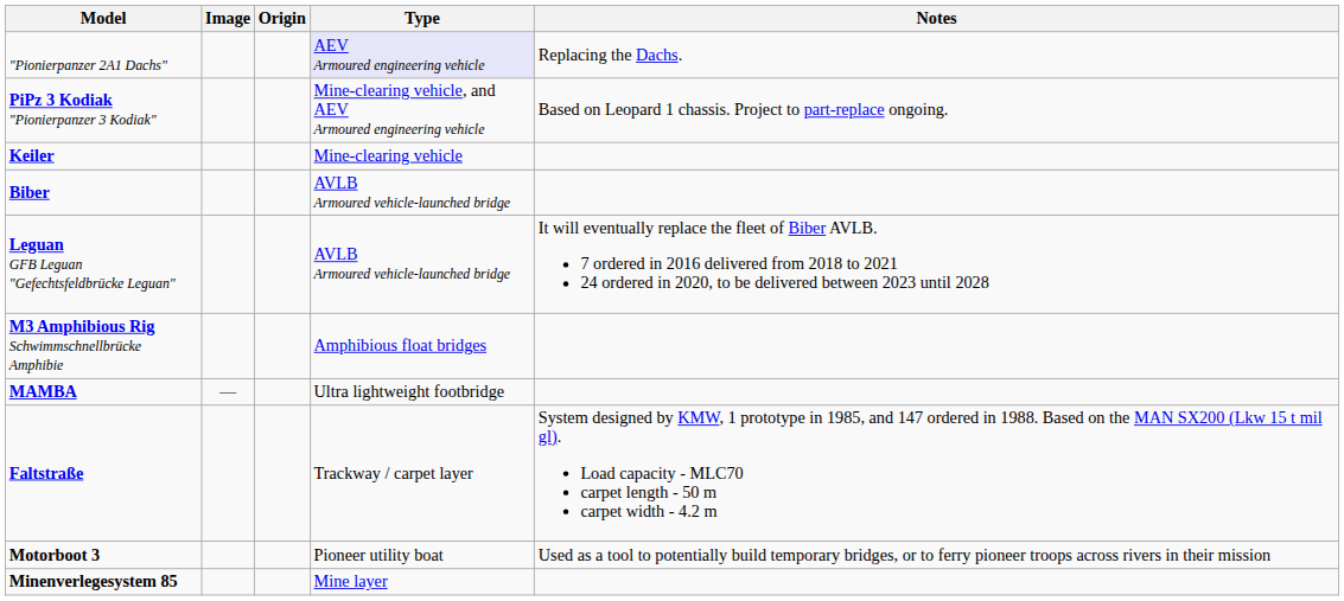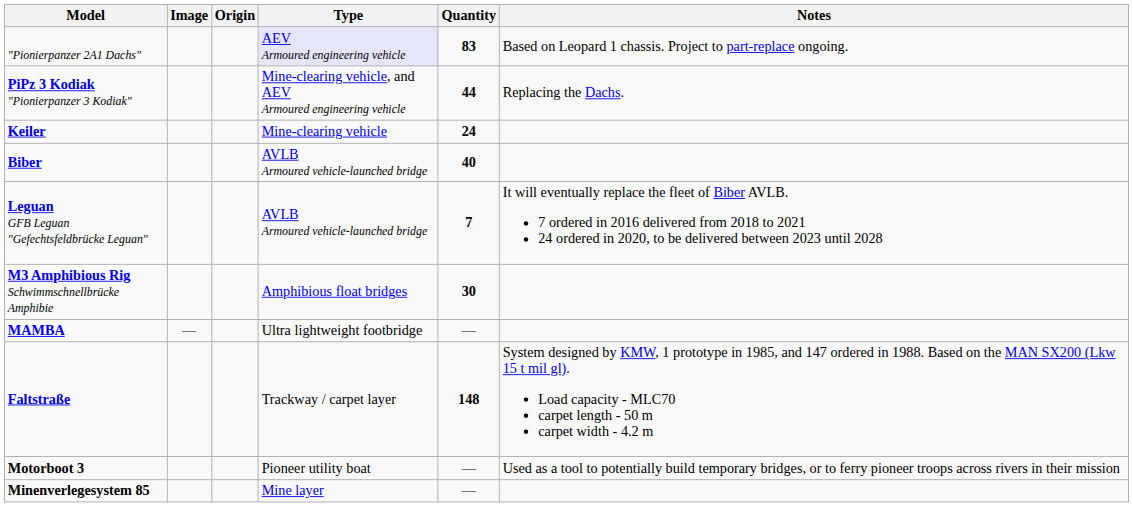+ column: Quantity | 83 | 44 | 24 | 40 | 7 | 30 | — | 148 | — | —
"Pionierpanzer 2A1 Dachs" | Notes: Replacing the Dachs. -> Based on Leopard 1 chassis. Project to part-replace ongoing.
PiPz 3 Kodiak "Pionierpanzer 3 Kodiak" | Notes: Based on Leopard 1 chassis. Project to part-replace ongoing. -> Replacing the Dachs.
